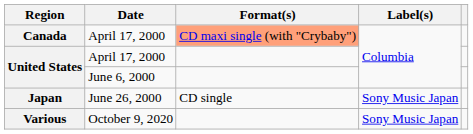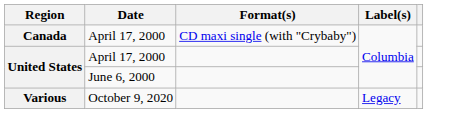Canada | Format(s): lightsalmon background -> no background
- row: Japan | June 26, 2000 | CD single | Sony Music Japan
Various | Label(s): Sony Music Japan -> Legacy
